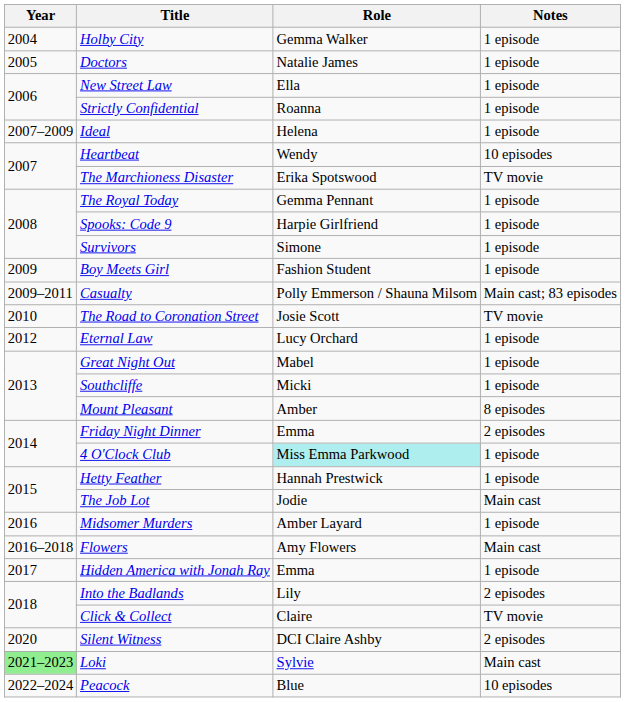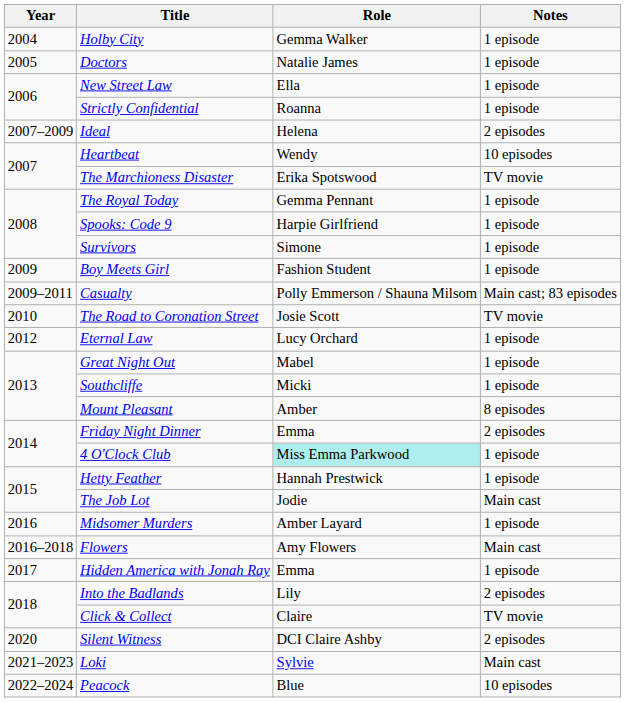Ideal | Notes: 1 episode -> 2 episodes
Loki | Year: lightgreen background -> no background
